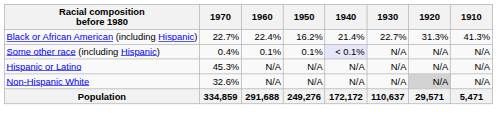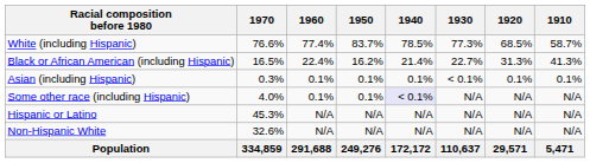+ row: White (including Hispanic) | 76.6% | 77.4% | 83.7% | 78.5% | 77.3% | 68.5% | 58.7%
Black or African American (including Hispanic) | 1970: 22.7% -> 16.5%
+ row: Asian (including Hispanic) | 0.3% | 0.1% | 0.1% | 0.1% | < 0.1% | 0.1% | 0.1%
Some other race (including Hispanic) | 1970: 0.4% -> 4.0%
Non-Hispanic White | 1920: lightgrey background -> no background
